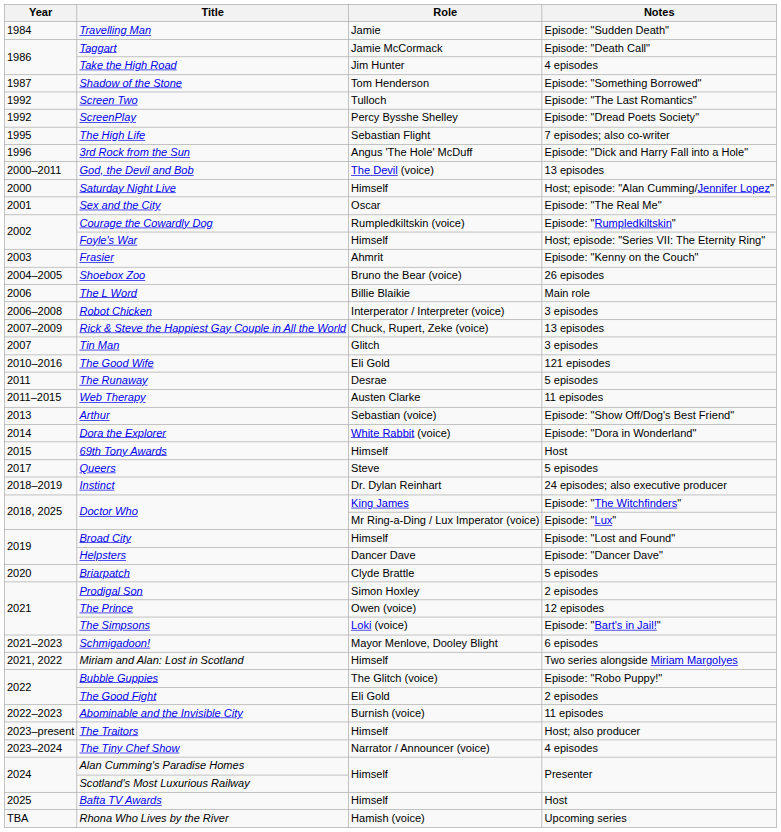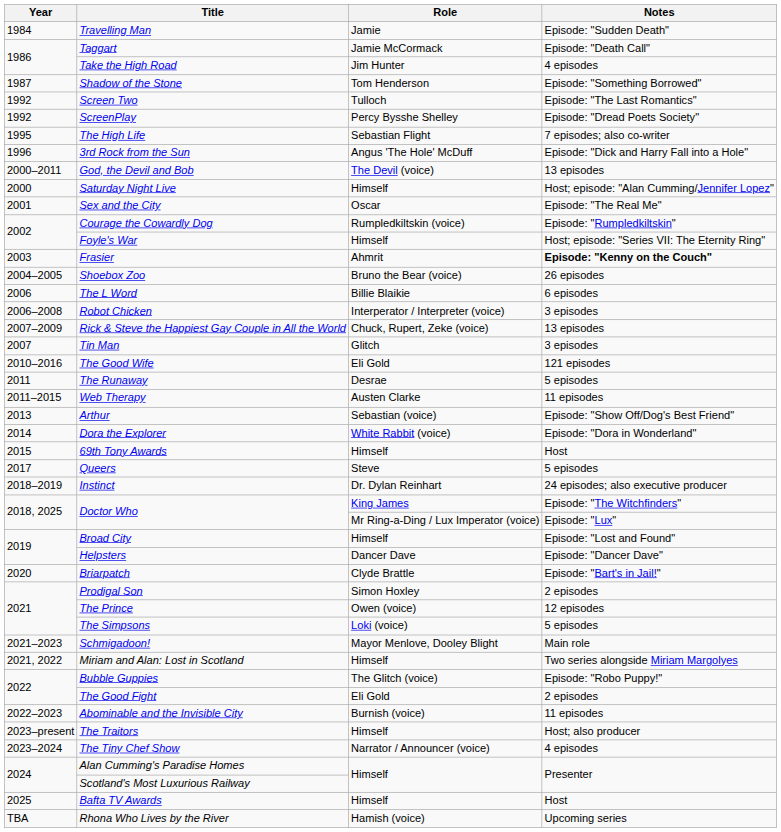Frasier | Notes: normal -> bold
The L Word | Notes: Main role -> 6 episodes
Briarpatch | Notes: 5 episodes -> Episode: "Bart's in Jail!"
The Simpsons | Notes: Episode: "Bart's in Jail!" -> 5 episodes
Schmigadoon! | Notes: 6 episodes -> Main role
